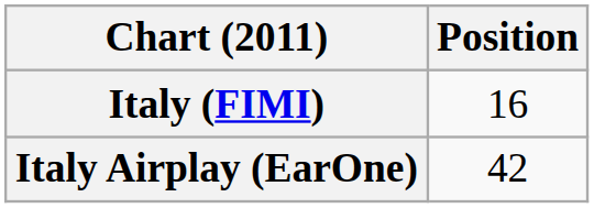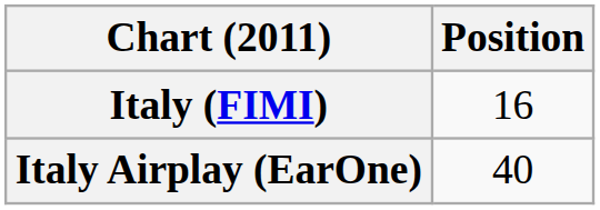Italy Airplay (EarOne) | Position: 42 -> 40
